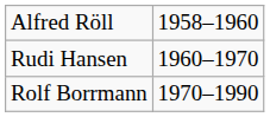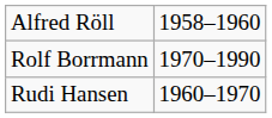rows swapped: Rudi Hansen <-> Rolf Borrmann
